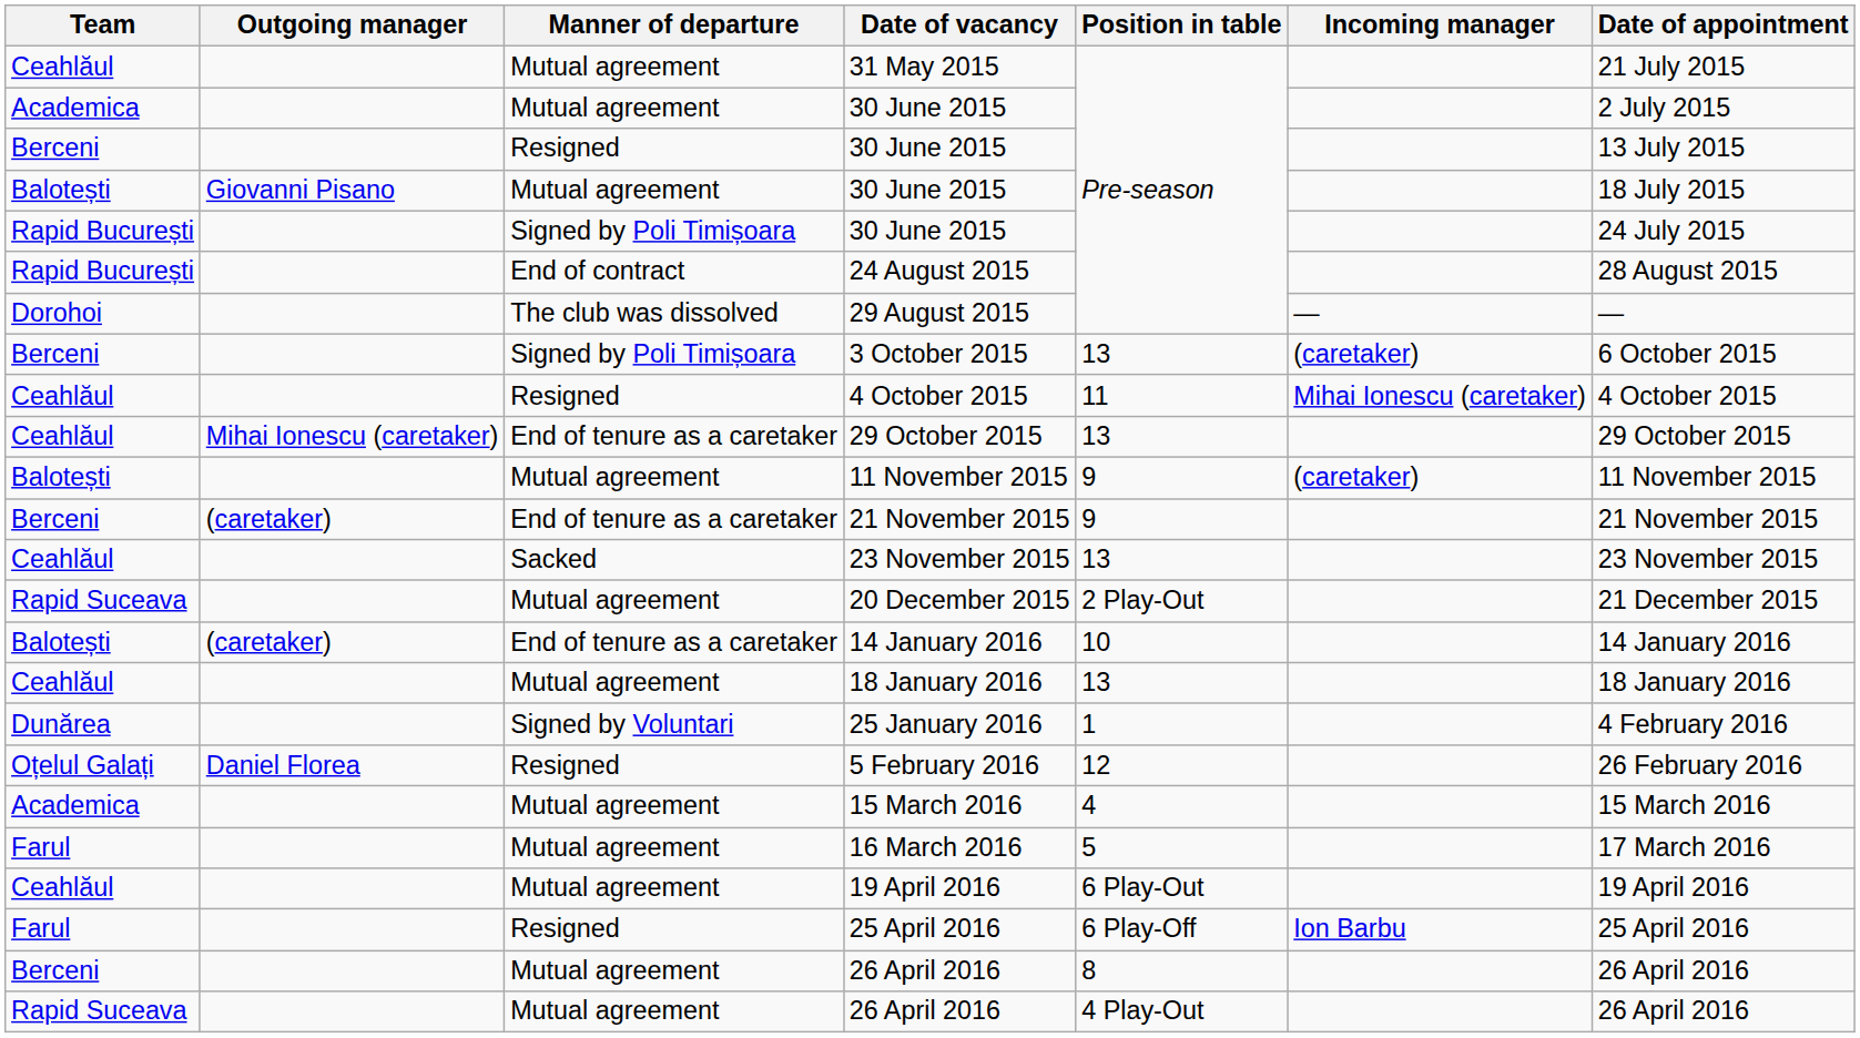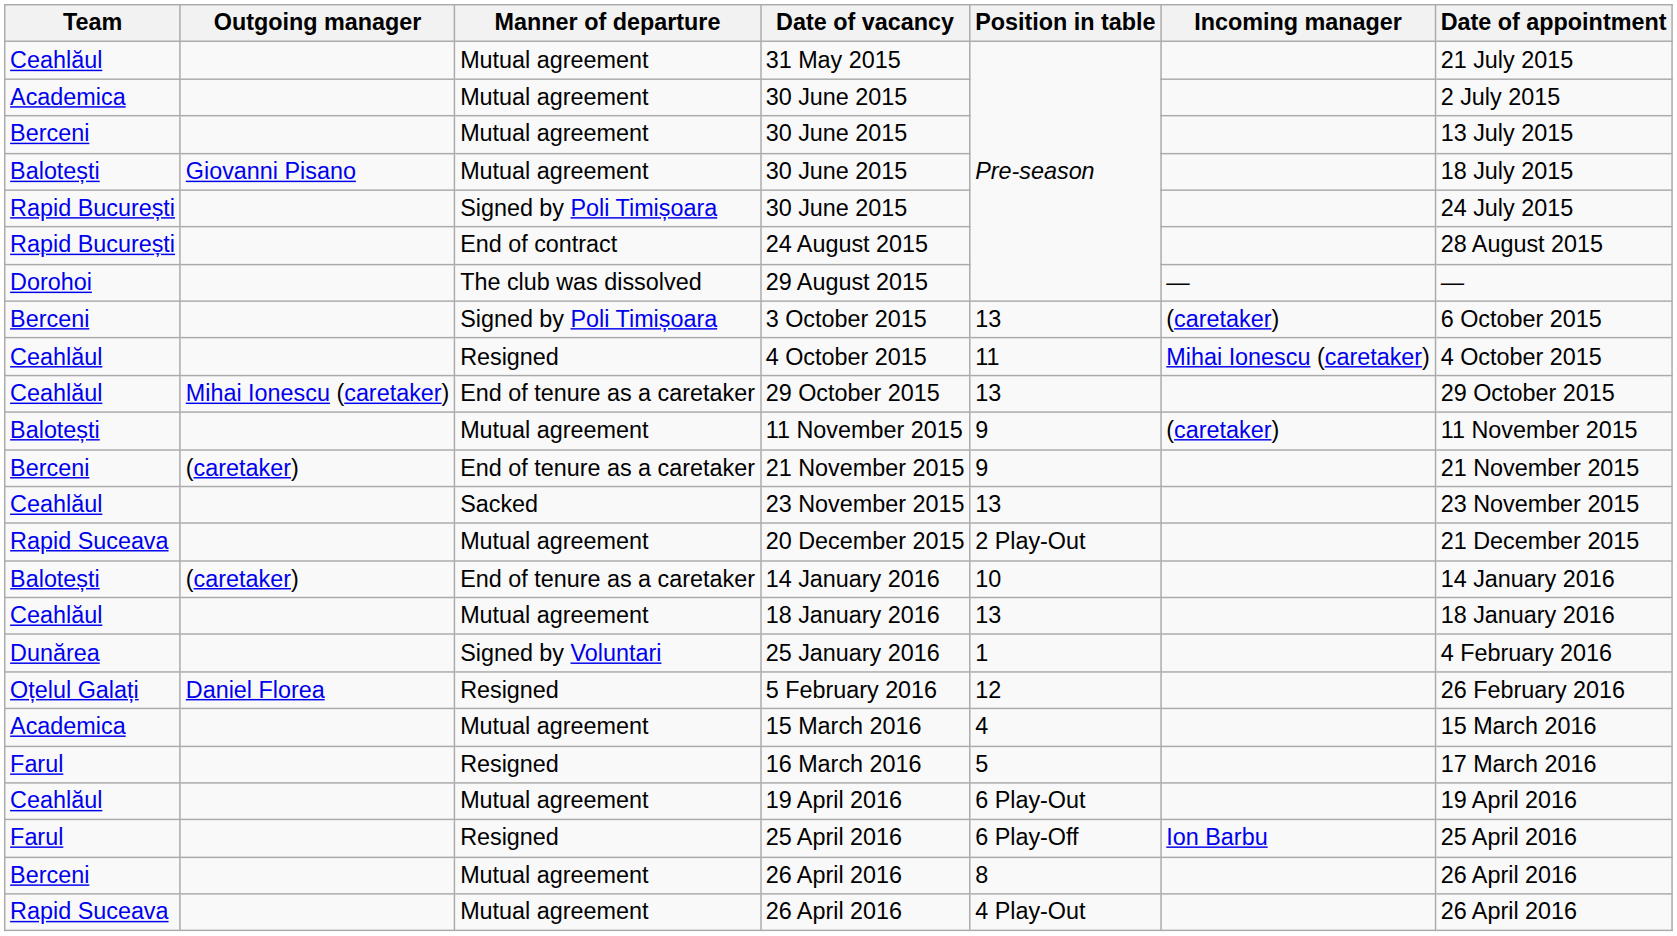Berceni / 30 June 2015 | Manner of departure: Resigned -> Mutual agreement
16 March 2016 | Manner of departure: Mutual agreement -> Resigned
